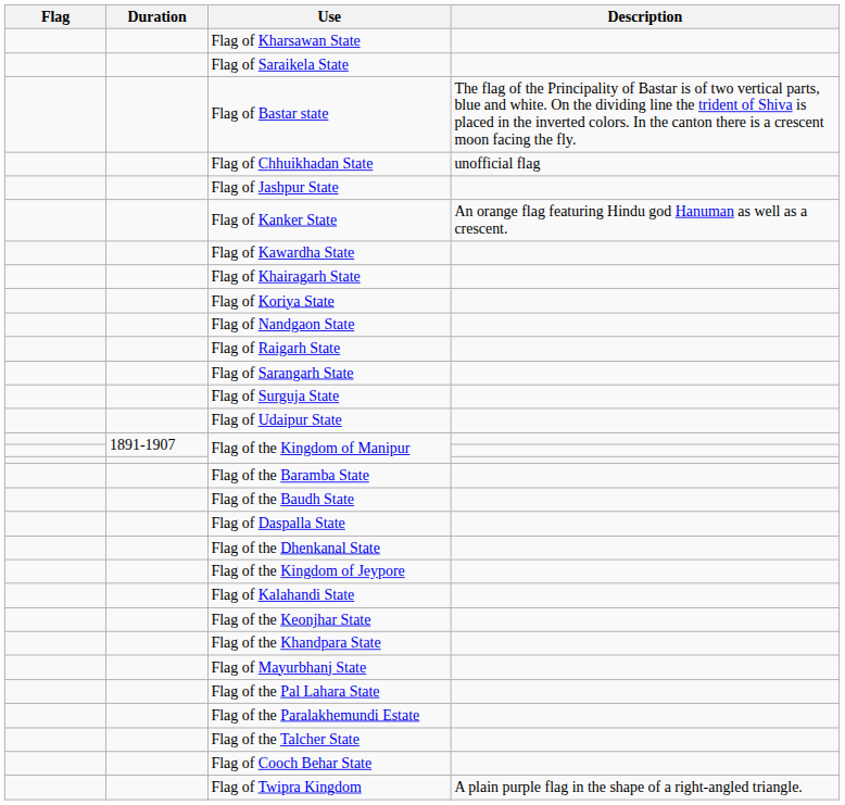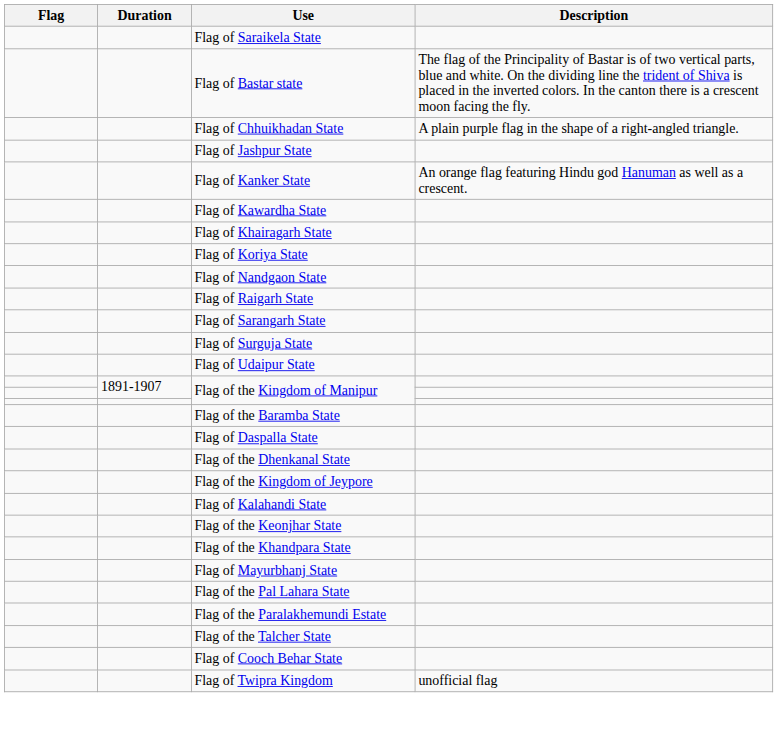- row: Flag of Kharsawan State
Flag of Chhuikhadan State | Description: unofficial flag -> A plain purple flag in the shape of a right-angled triangle.
- row: Flag of the Baudh State
Flag of Twipra Kingdom | Description: A plain purple flag in the shape of a right-angled triangle. -> unofficial flag
